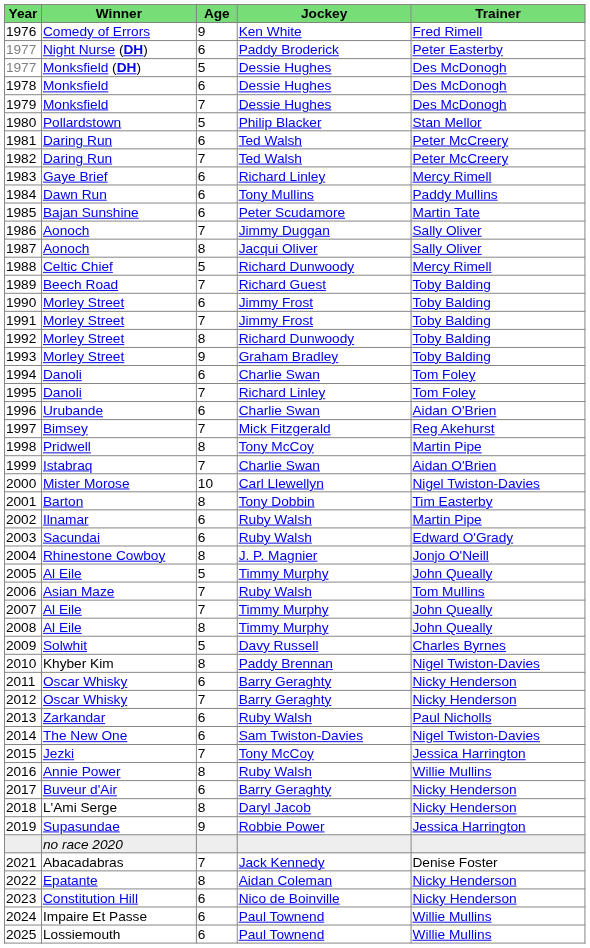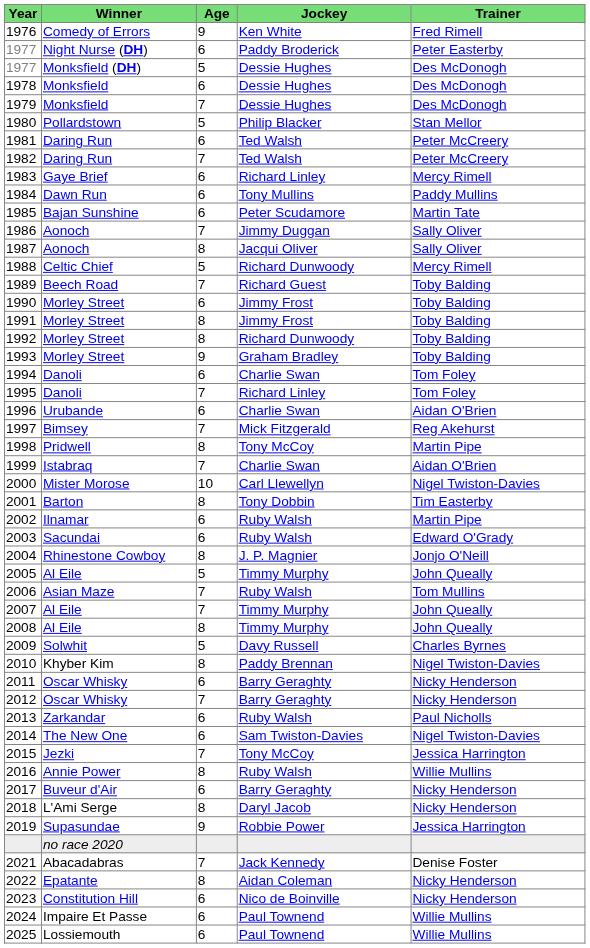1991 | Age: 7 -> 8
